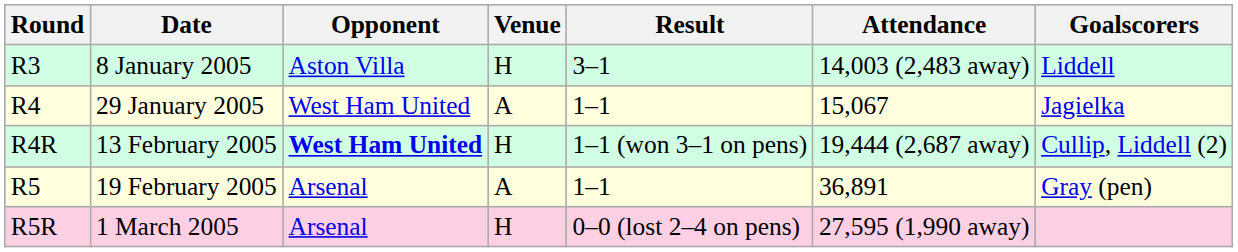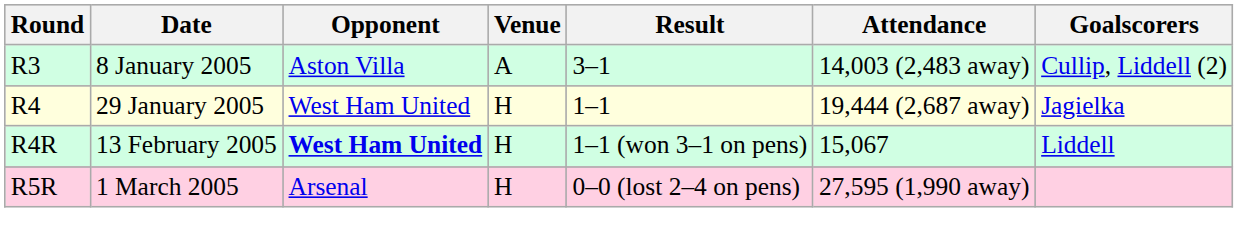8 January 2005 | Venue: H -> A
8 January 2005 | Goalscorers: Liddell -> Cullip, Liddell (2)
29 January 2005 | Venue: A -> H
29 January 2005 | Attendance: 15,067 -> 19,444 (2,687 away)
13 February 2005 | Attendance: 19,444 (2,687 away) -> 15,067
13 February 2005 | Goalscorers: Cullip, Liddell (2) -> Liddell
- row: R5 | 19 February 2005 | Arsenal | A | 1–1 | 36,891 | Gray (pen)
